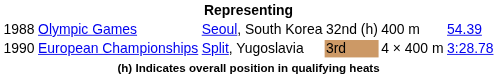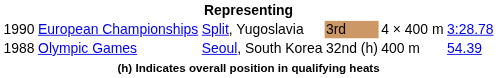rows swapped: Olympic Games <-> European Championships
